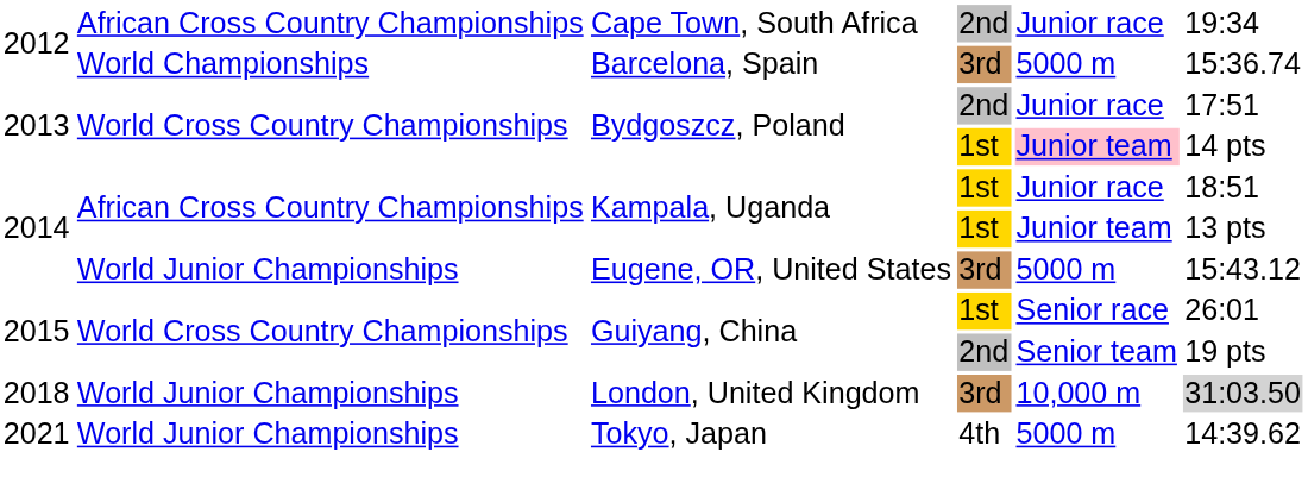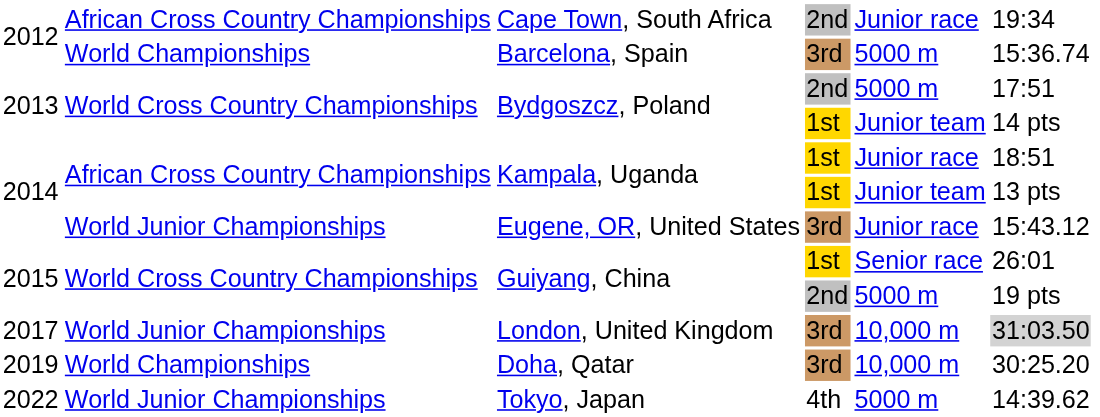Bydgoszcz, Poland / 2nd | column 5: Junior race -> 5000 m
Bydgoszcz, Poland / 1st | column 5: pink background -> no background
Eugene, OR, United States | column 5: 5000 m -> Junior race
Guiyang, China / 2nd | column 5: Senior team -> 5000 m
London, United Kingdom | column 1: 2018 -> 2017
+ row: 2019 | World Championships | Doha, Qatar | 3rd | 10,000 m | 30:25.20
Tokyo, Japan | column 1: 2021 -> 2022
